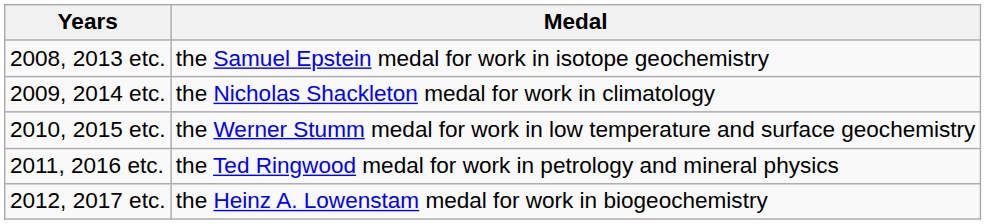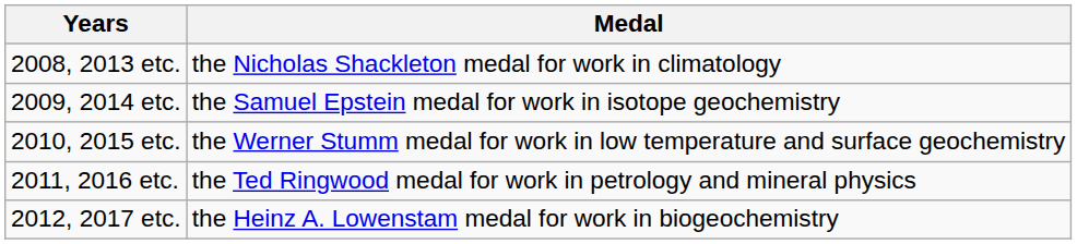2008, 2013 etc. | Medal: the Samuel Epstein medal for work in isotope geochemistry -> the Nicholas Shackleton medal for work in climatology
2009, 2014 etc. | Medal: the Nicholas Shackleton medal for work in climatology -> the Samuel Epstein medal for work in isotope geochemistry
